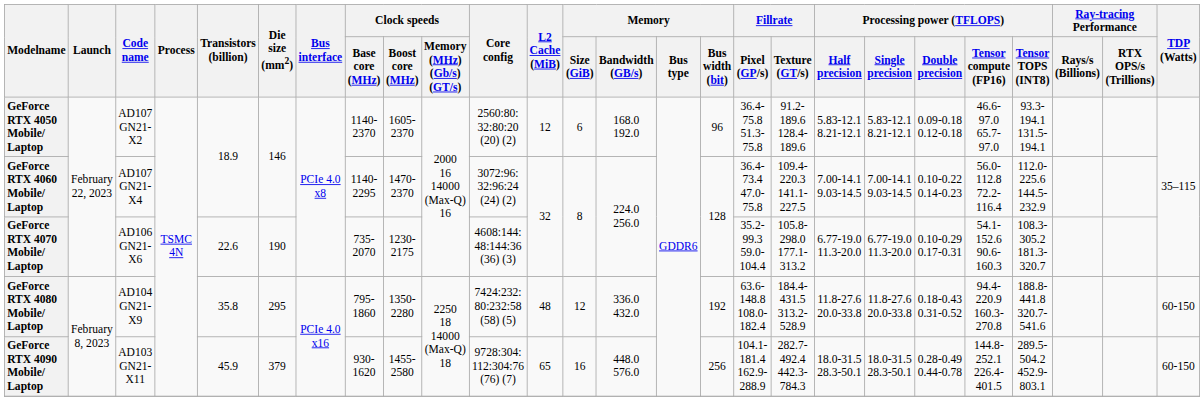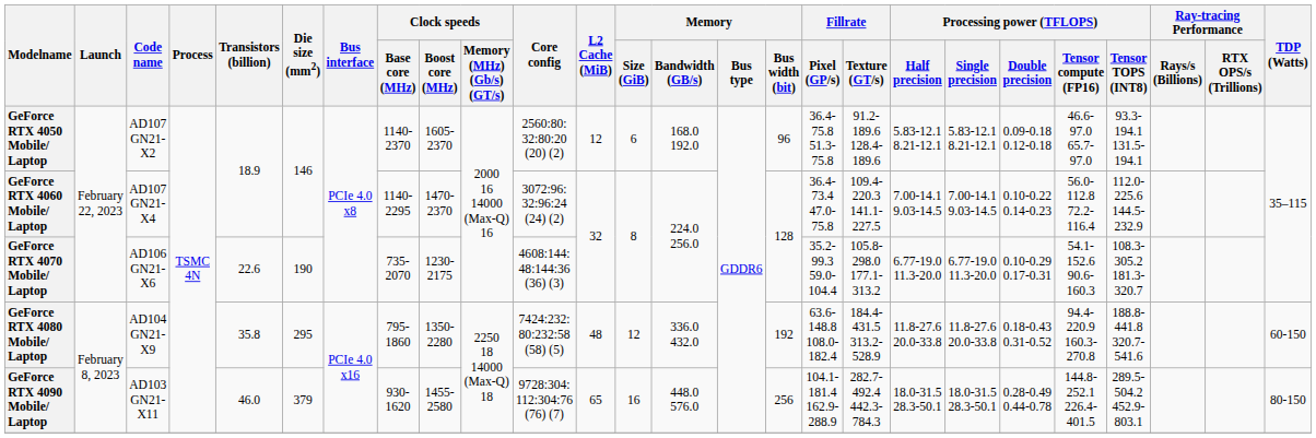GeForce RTX 4090 Mobile/ Laptop | Transistors (billion): 45.9 -> 46.0
GeForce RTX 4090 Mobile/ Laptop | TDP (Watts): 60-150 -> 80-150
